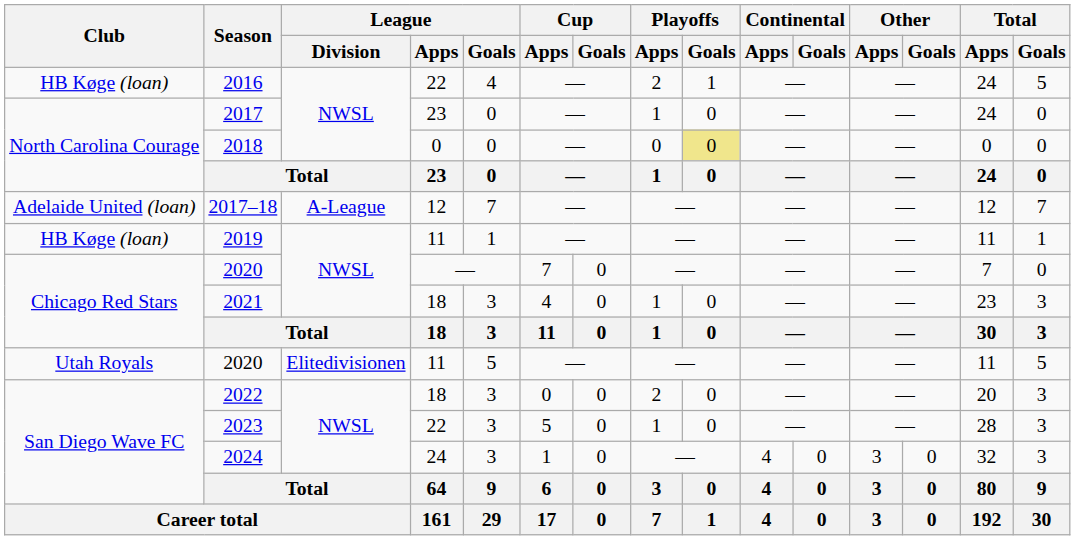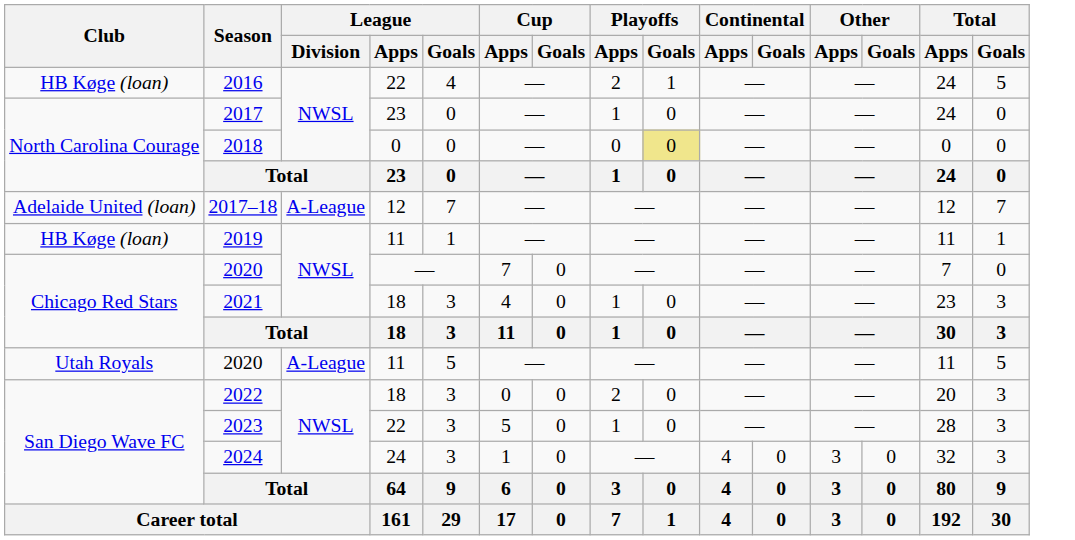2020 / 11 | League / Division: Elitedivisionen -> A-League
